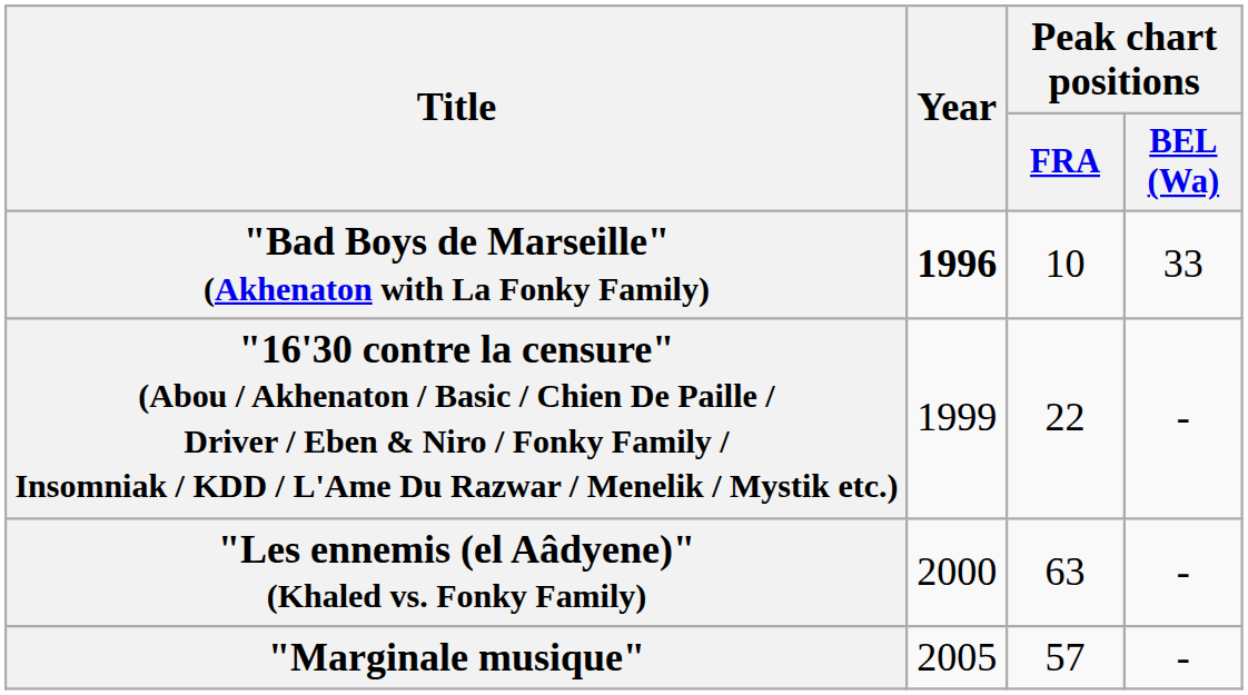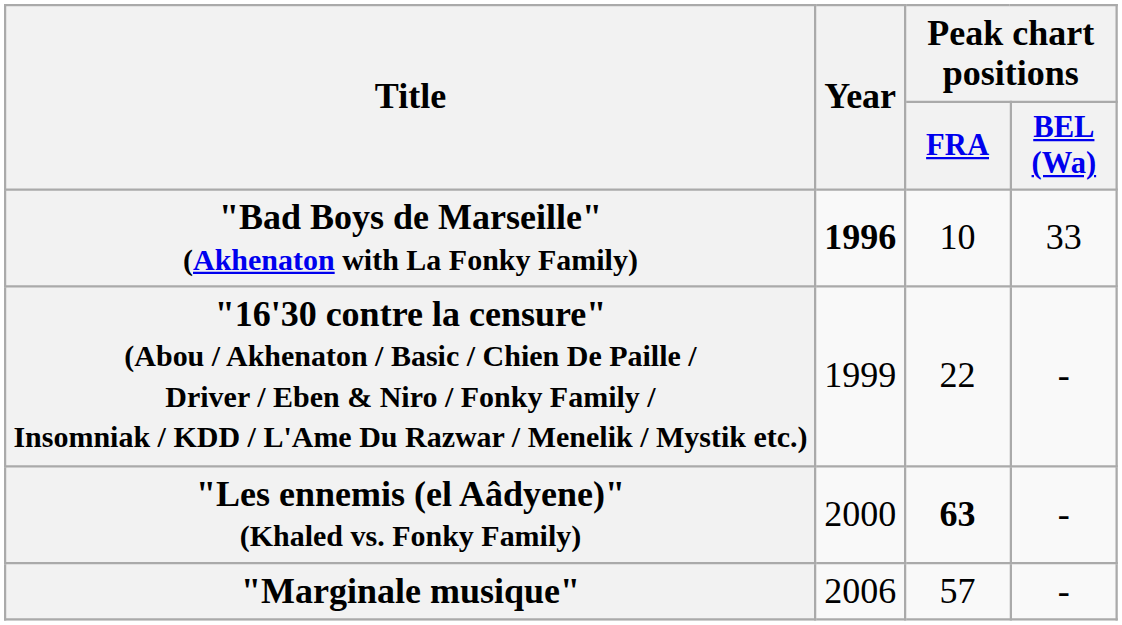"Les ennemis (el Aâdyene)" (Khaled vs. Fonky Family) | Peak chart positions / FRA: normal -> bold
"Marginale musique" | Year: 2005 -> 2006
